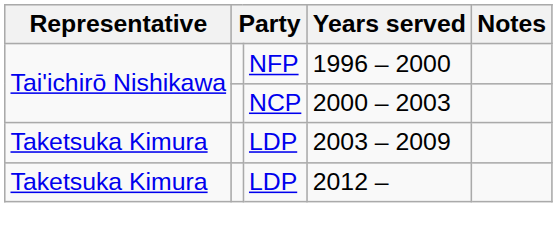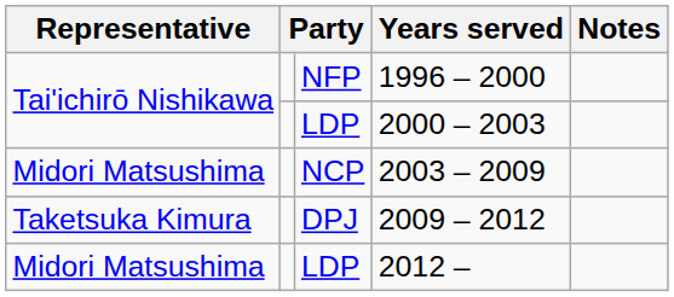2000 – 2003 | column 3: NCP -> LDP
2003 – 2009 | Representative: Taketsuka Kimura -> Midori Matsushima
2003 – 2009 | column 3: LDP -> NCP
+ row: Taketsuka Kimura | DPJ | 2009 – 2012
2012 – | Representative: Taketsuka Kimura -> Midori Matsushima
